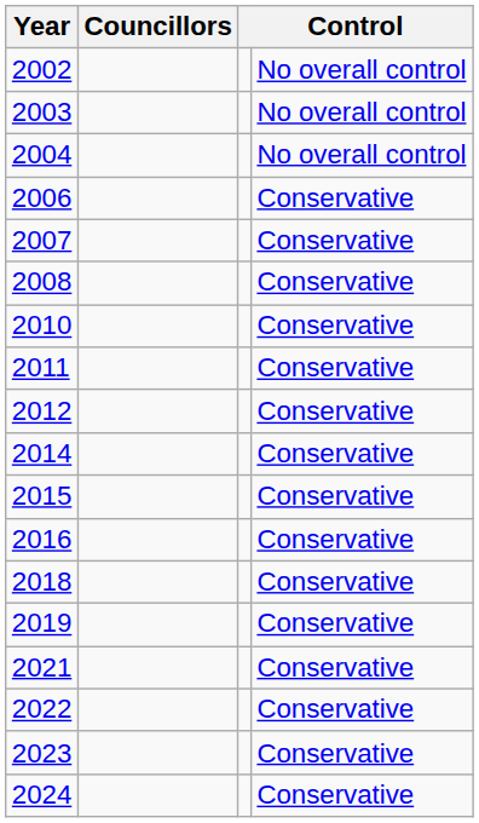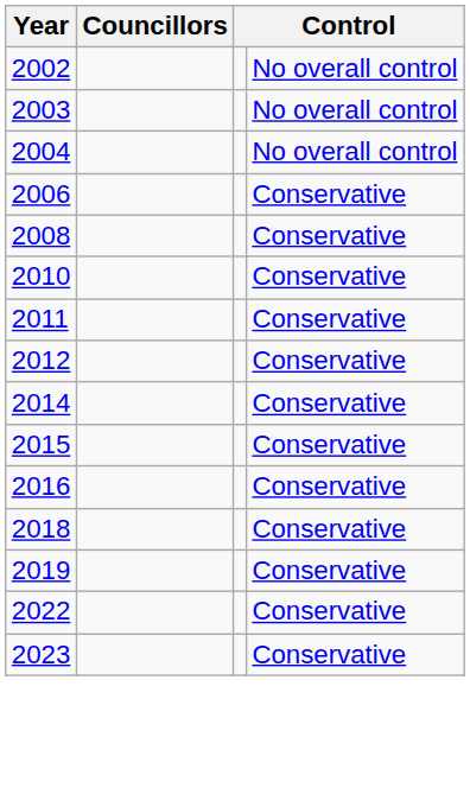- row: 2007 | Conservative
- row: 2021 | Conservative
- row: 2024 | Conservative
